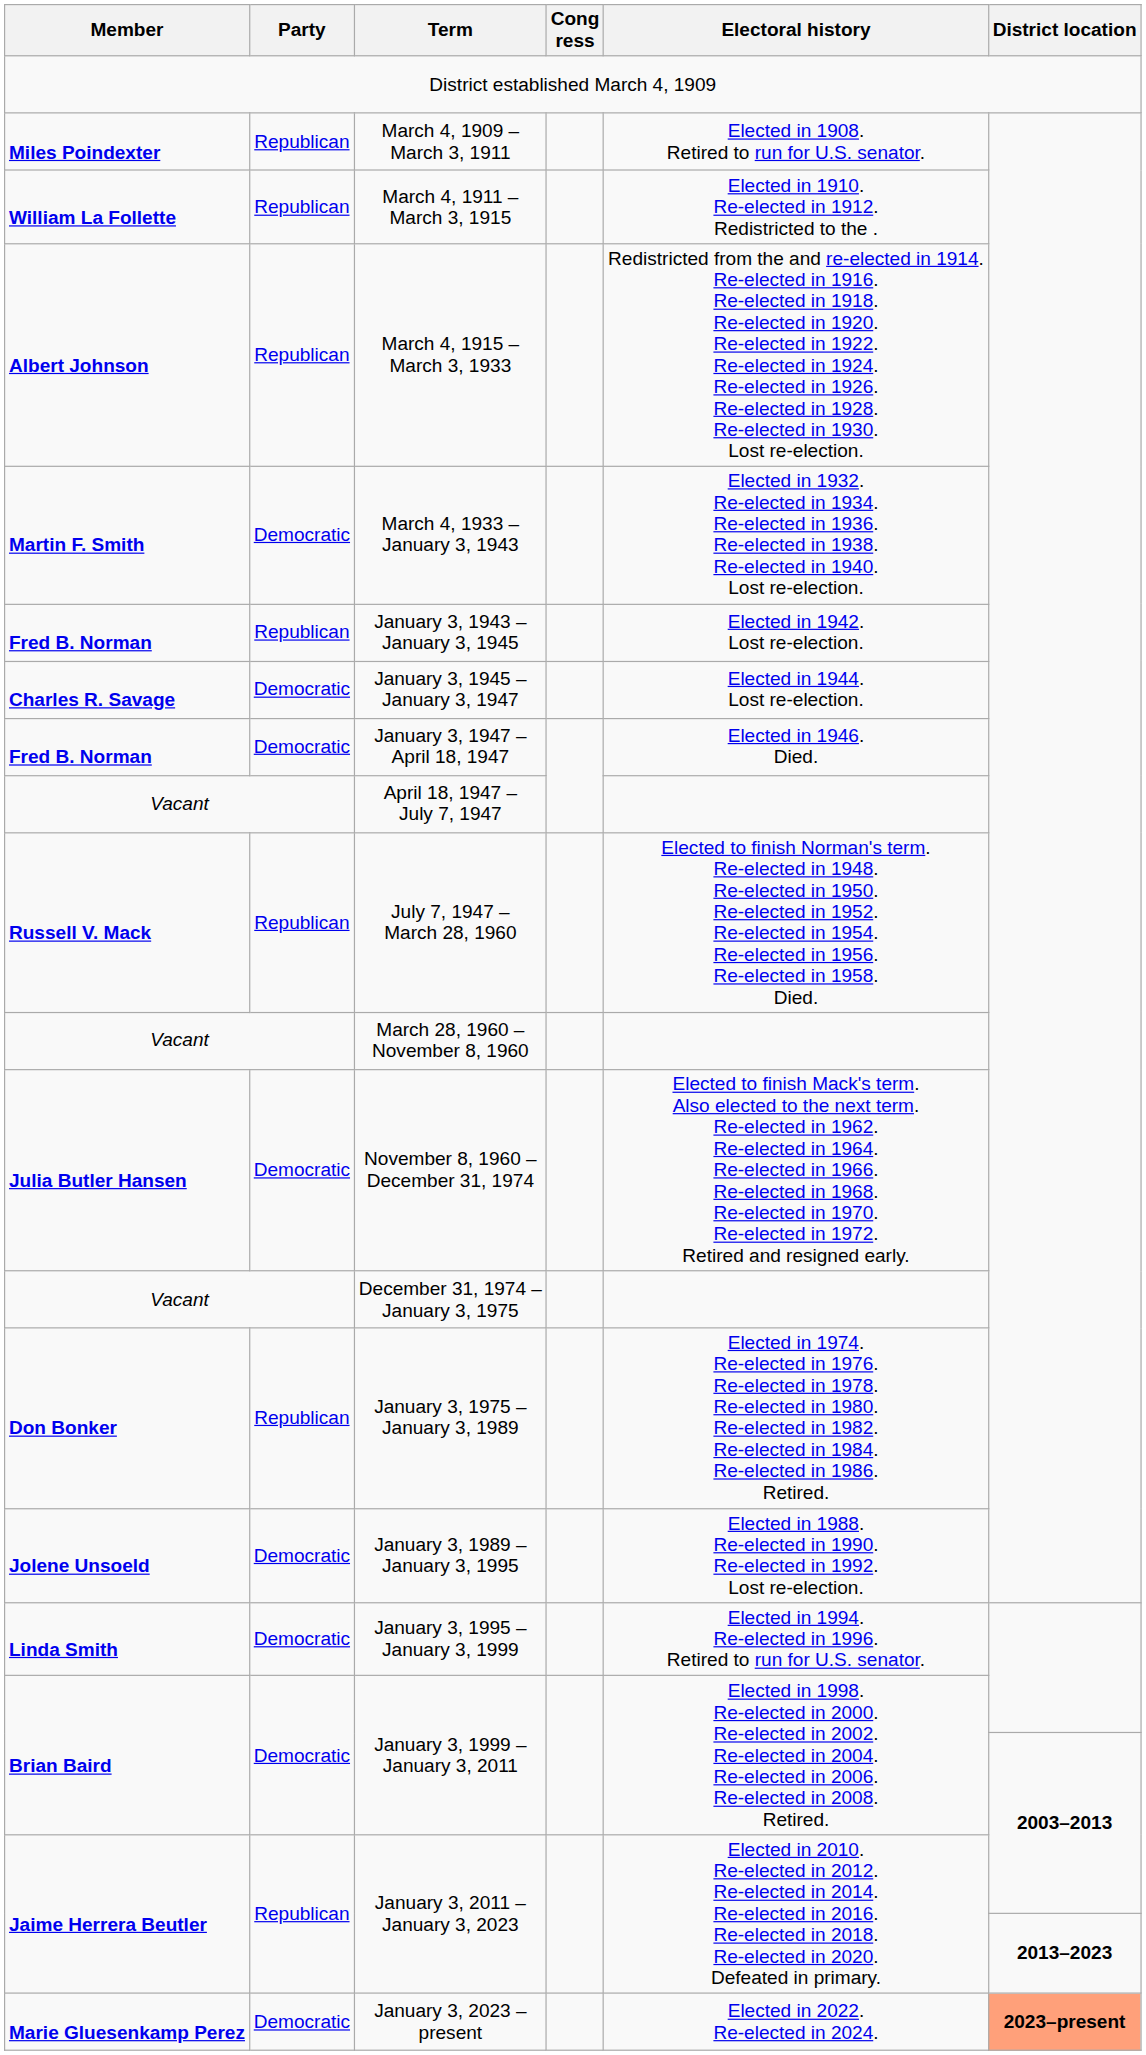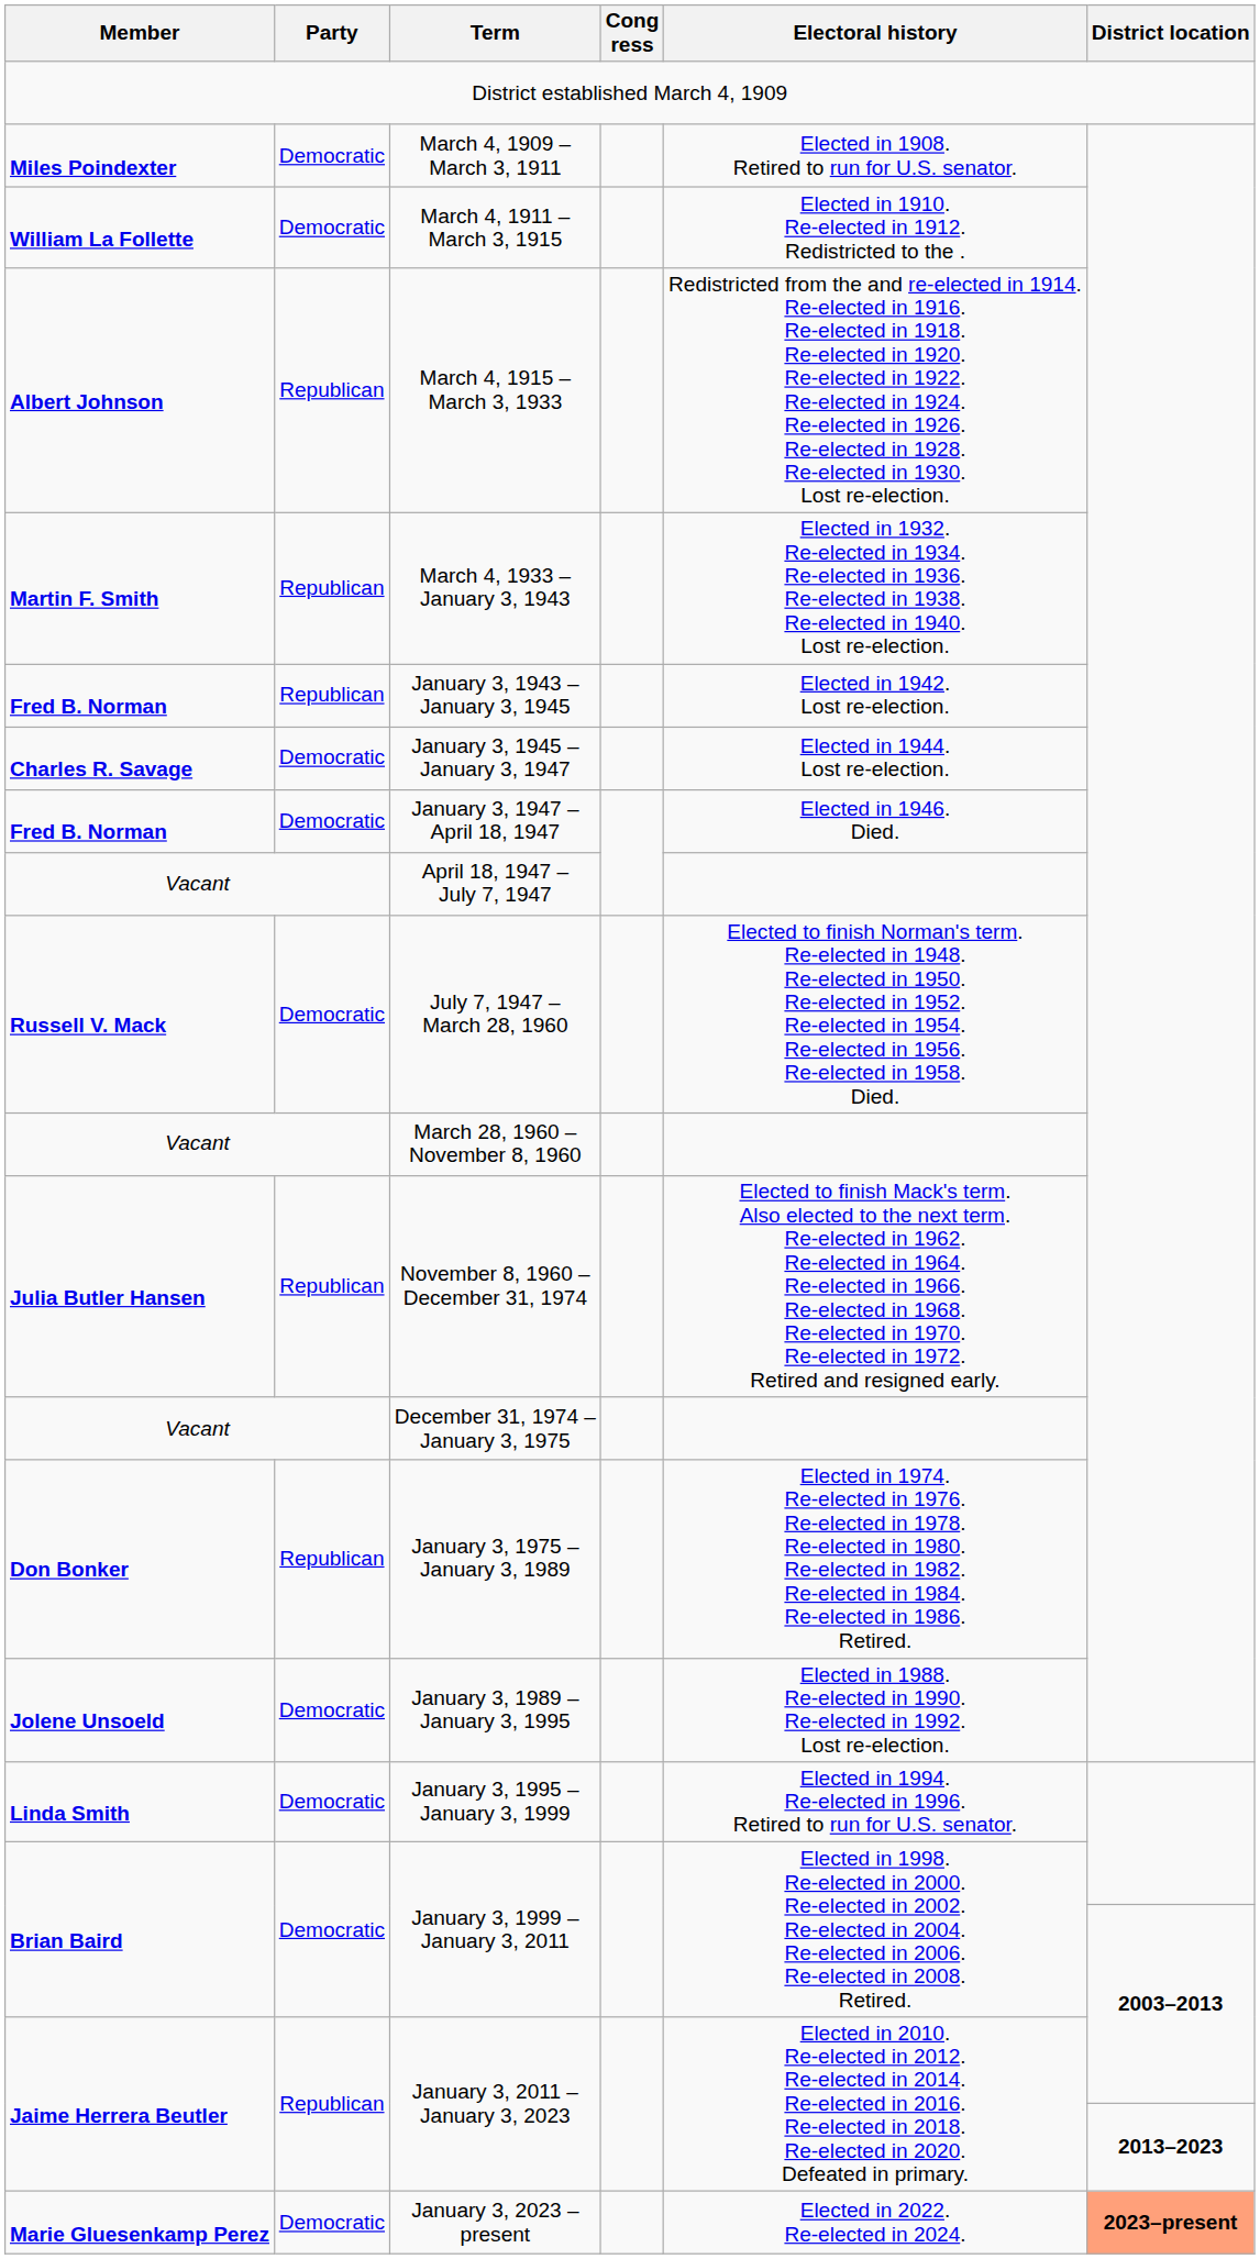March 4, 1909 – March 3, 1911 | Party: Republican -> Democratic
March 4, 1911 – March 3, 1915 | Party: Republican -> Democratic
March 4, 1933 – January 3, 1943 | Party: Democratic -> Republican
July 7, 1947 – March 28, 1960 | Party: Republican -> Democratic
November 8, 1960 – December 31, 1974 | Party: Democratic -> Republican
